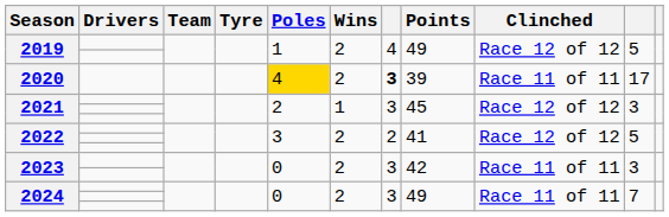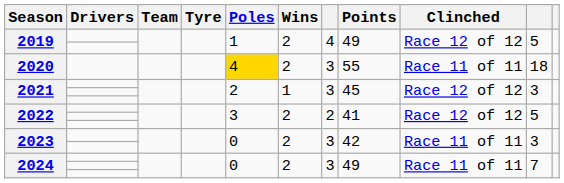2020 | column 7: bold -> normal
2020 | Points: 39 -> 55
2020 | column 10: 17 -> 18
